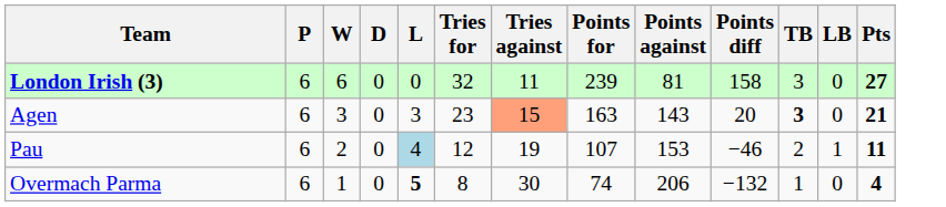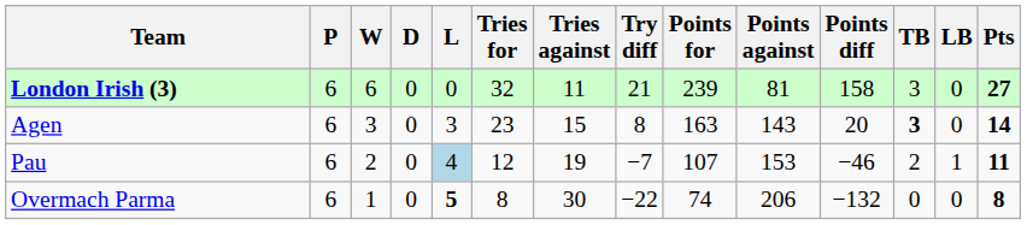+ column: Try diff | 21 | 8 | −7 | −22
Agen | Tries against: lightsalmon background -> no background
Agen | Pts: 21 -> 14
Overmach Parma | TB: 1 -> 0
Overmach Parma | Pts: 4 -> 8
